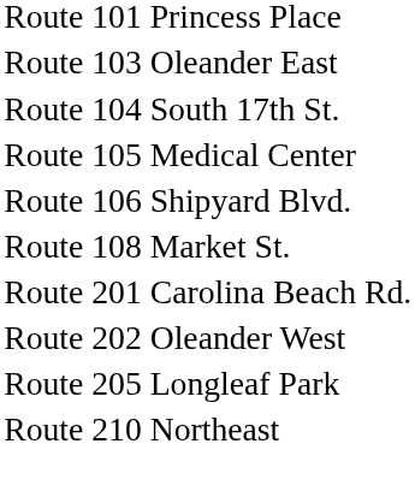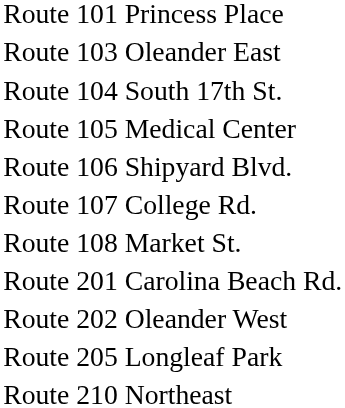+ row: Route 107 | College Rd.
